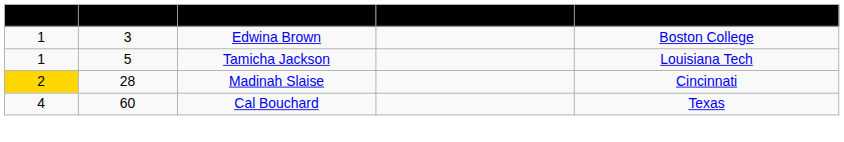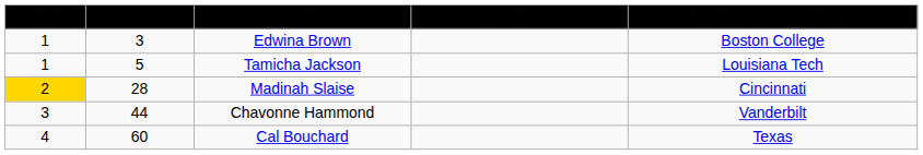+ row: 3 | 44 | Chavonne Hammond | Vanderbilt
